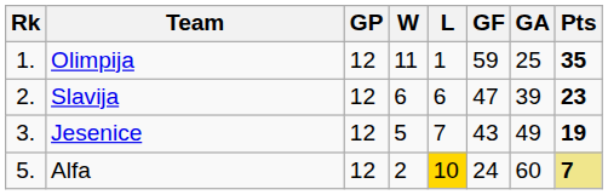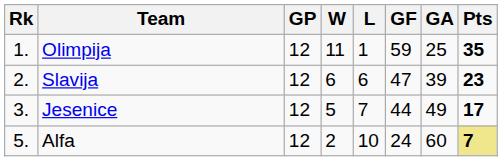Jesenice | GF: 43 -> 44
Jesenice | Pts: 19 -> 17
Alfa | L: gold background -> no background
